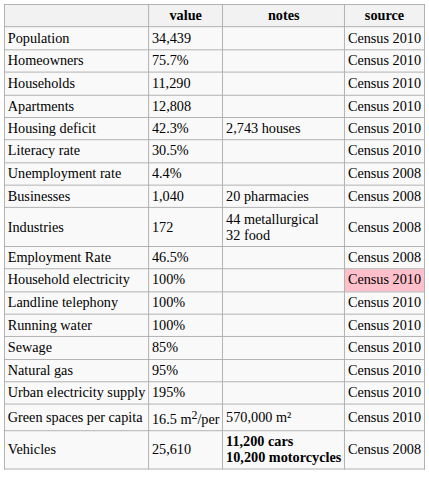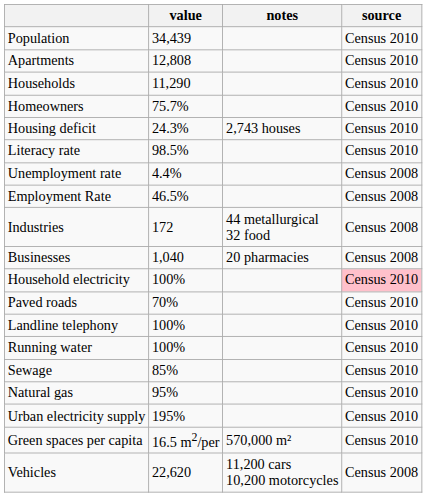rows swapped: Apartments <-> Homeowners
Housing deficit | value: 42.3% -> 24.3%
Literacy rate | value: 30.5% -> 98.5%
rows swapped: Employment Rate <-> Businesses
+ row: Paved roads | 70% | Census 2010
Vehicles | value: 25,610 -> 22,620
Vehicles | notes: bold -> normal
